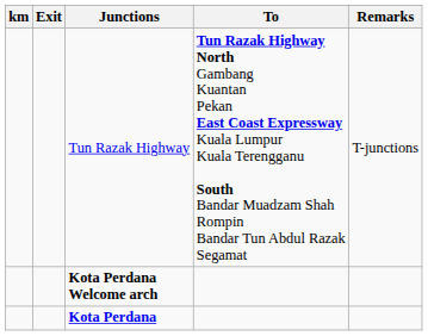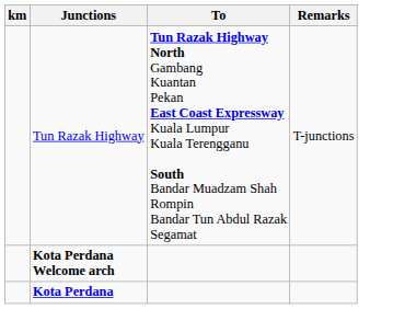- column: Exit
